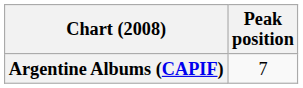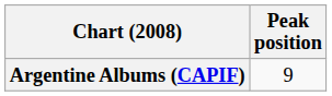Argentine Albums (CAPIF) | Peak position: 7 -> 9
